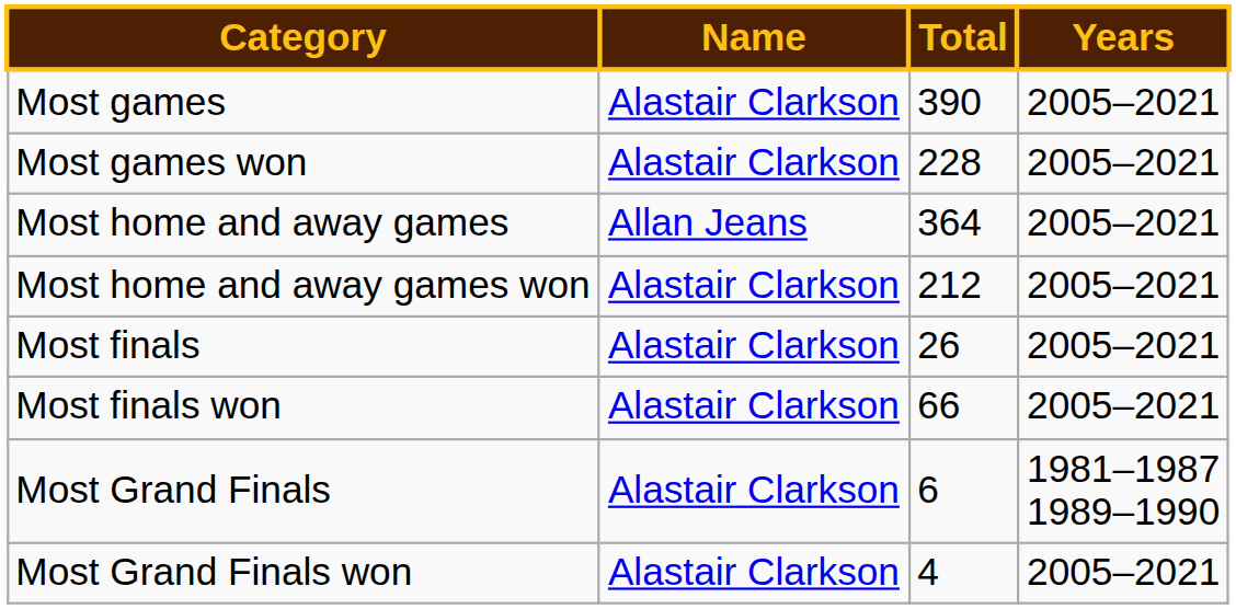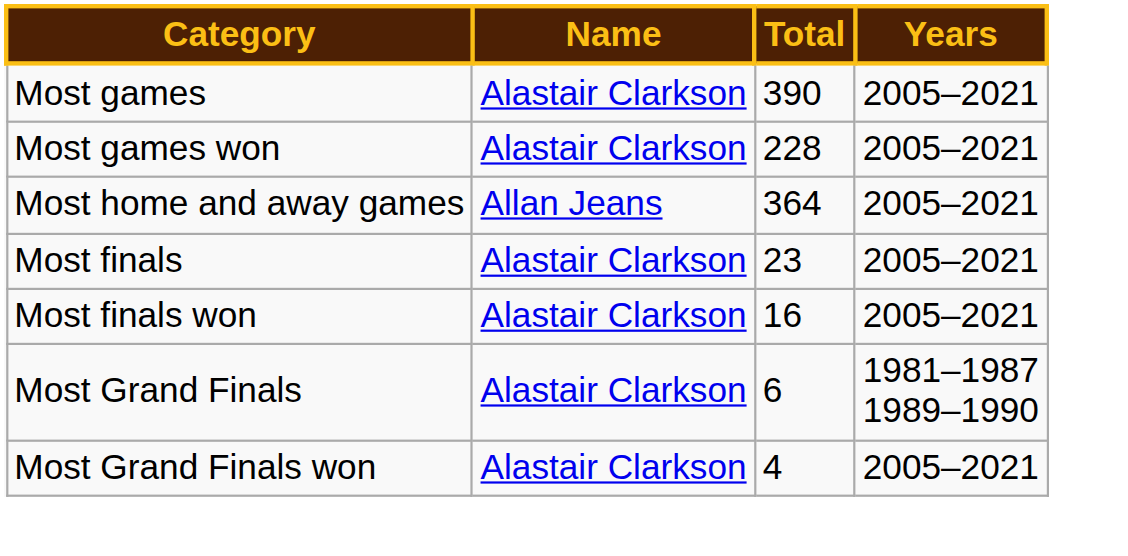- row: Most home and away games won | Alastair Clarkson | 212 | 2005–2021
Most finals | Total: 26 -> 23
Most finals won | Total: 66 -> 16
